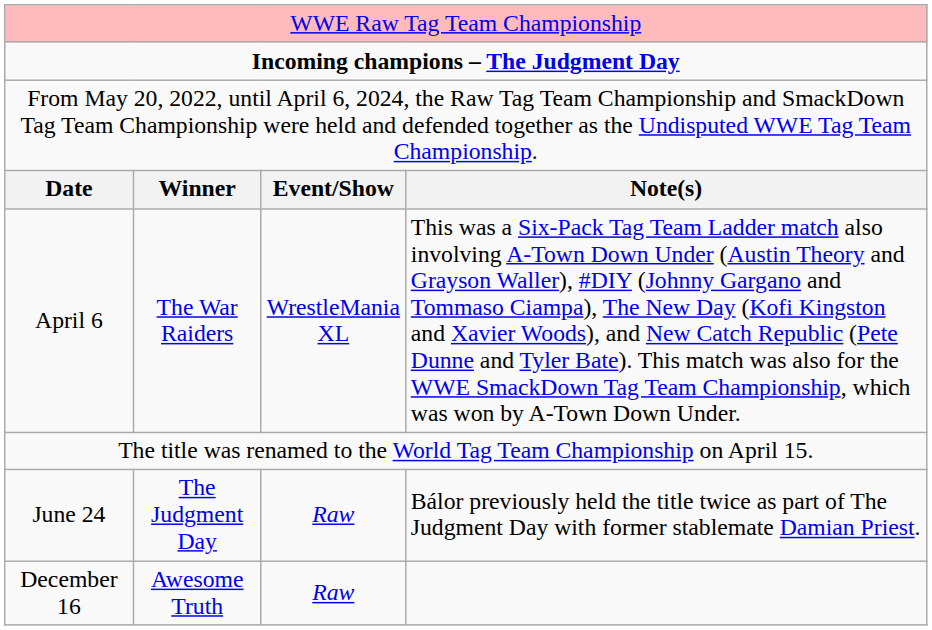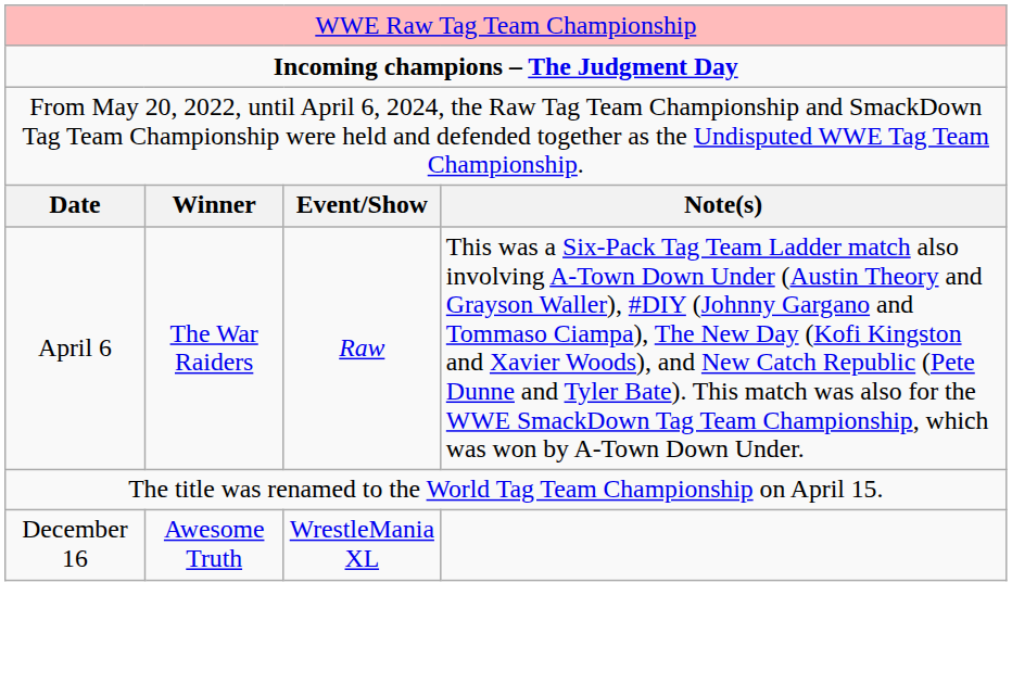April 6 | column 3: WrestleMania XL -> Raw
- row: June 24 | The Judgment Day | Raw | Bálor previously held the title twice as part of The Judgment Day with former stablemate Damian Priest.
December 16 | column 3: Raw -> WrestleMania XL
